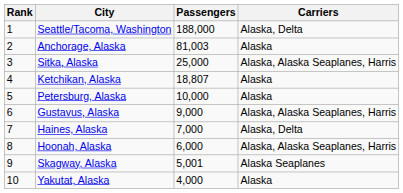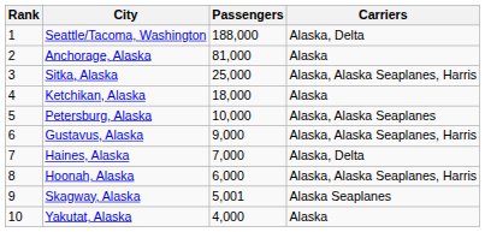Anchorage, Alaska | Passengers: 81,003 -> 81,000
Ketchikan, Alaska | Passengers: 18,807 -> 18,000
Petersburg, Alaska | Carriers: Alaska -> Alaska, Alaska Seaplanes
